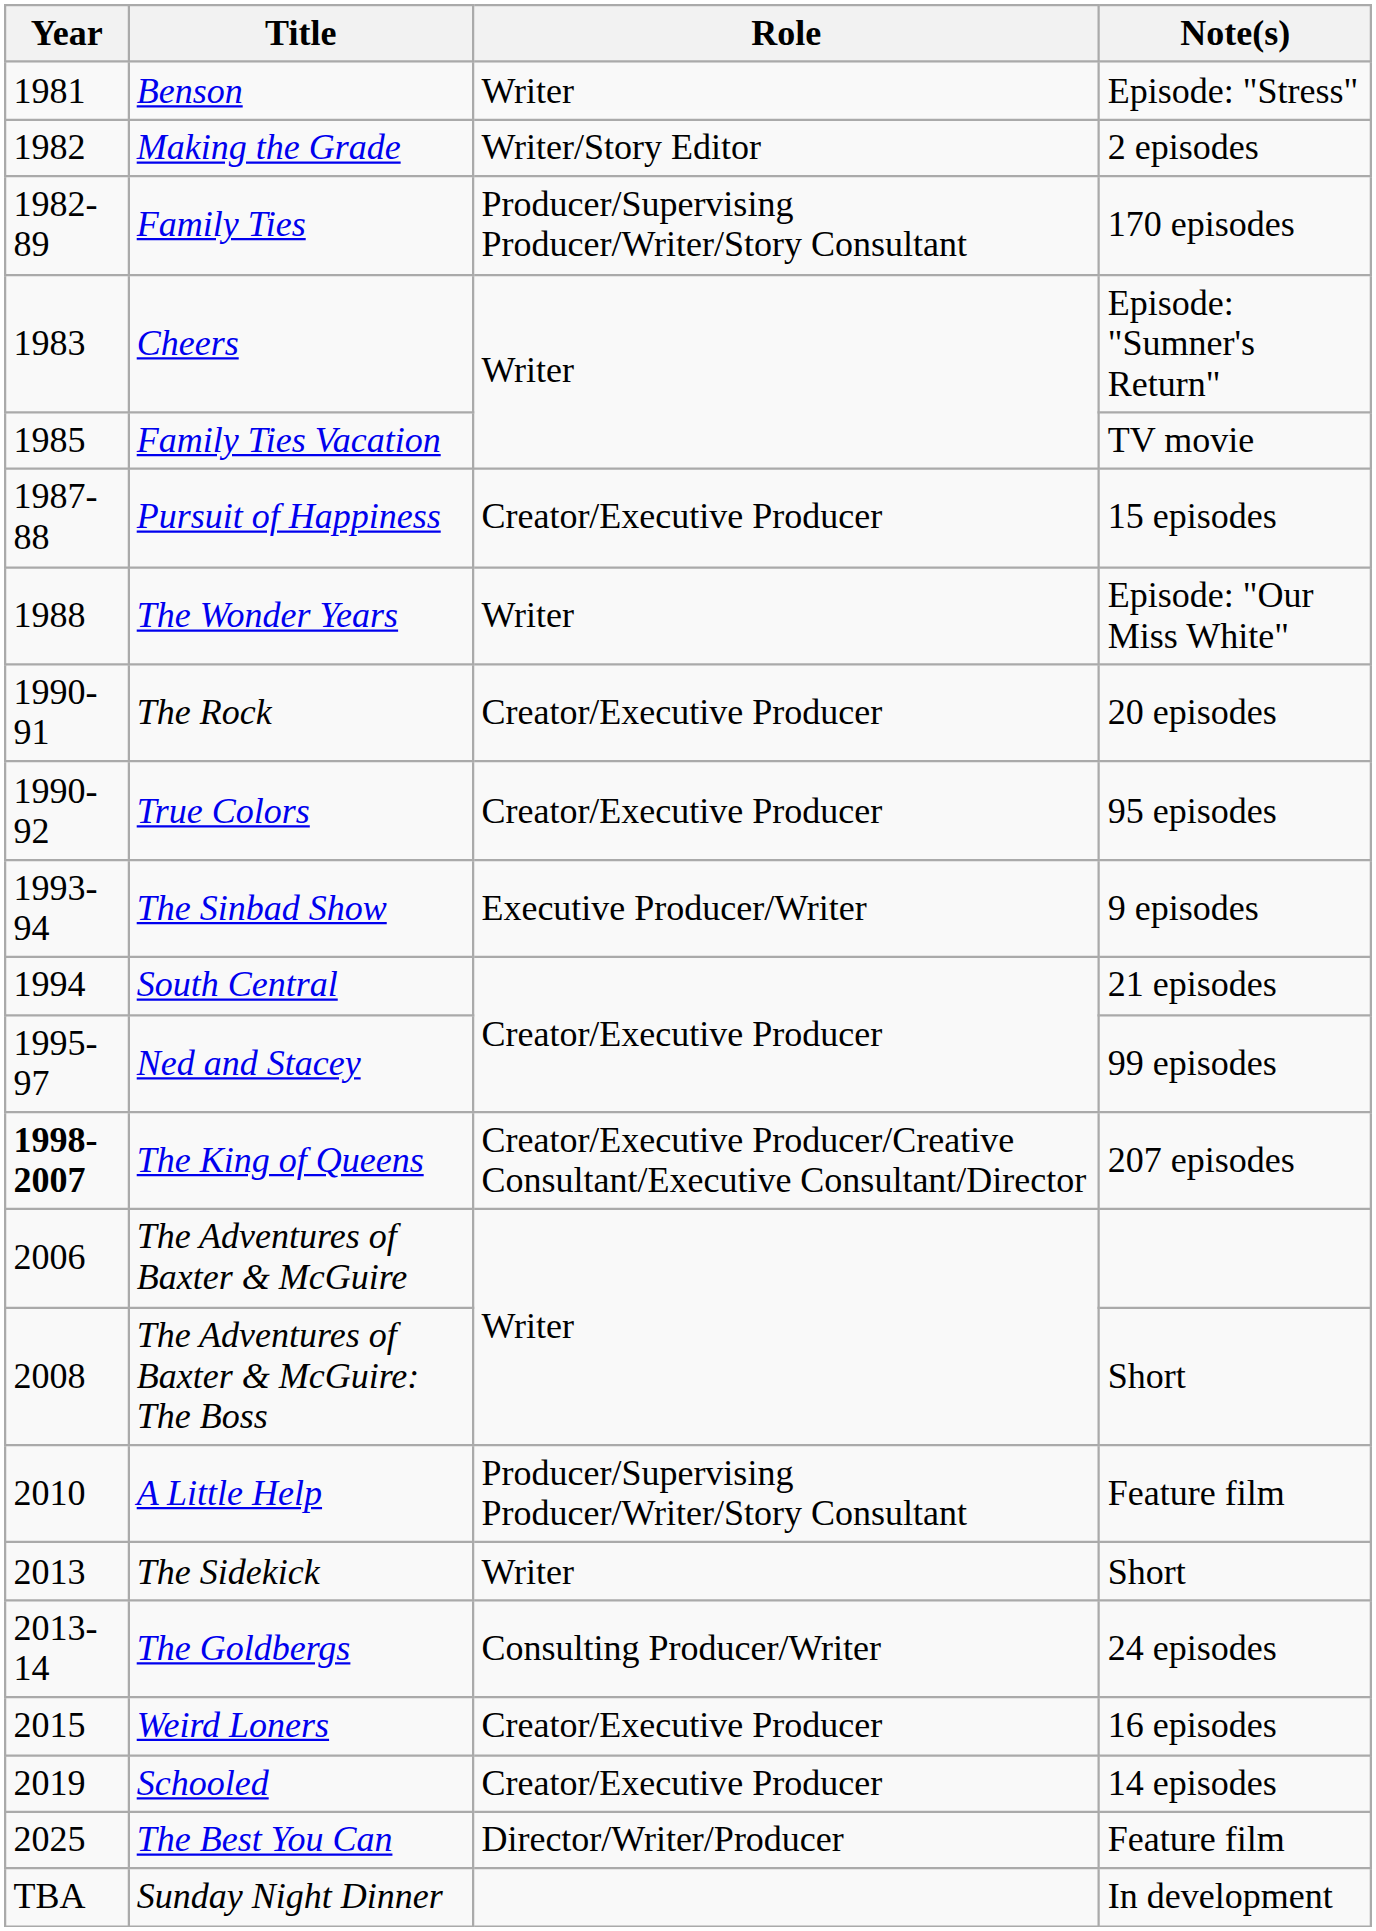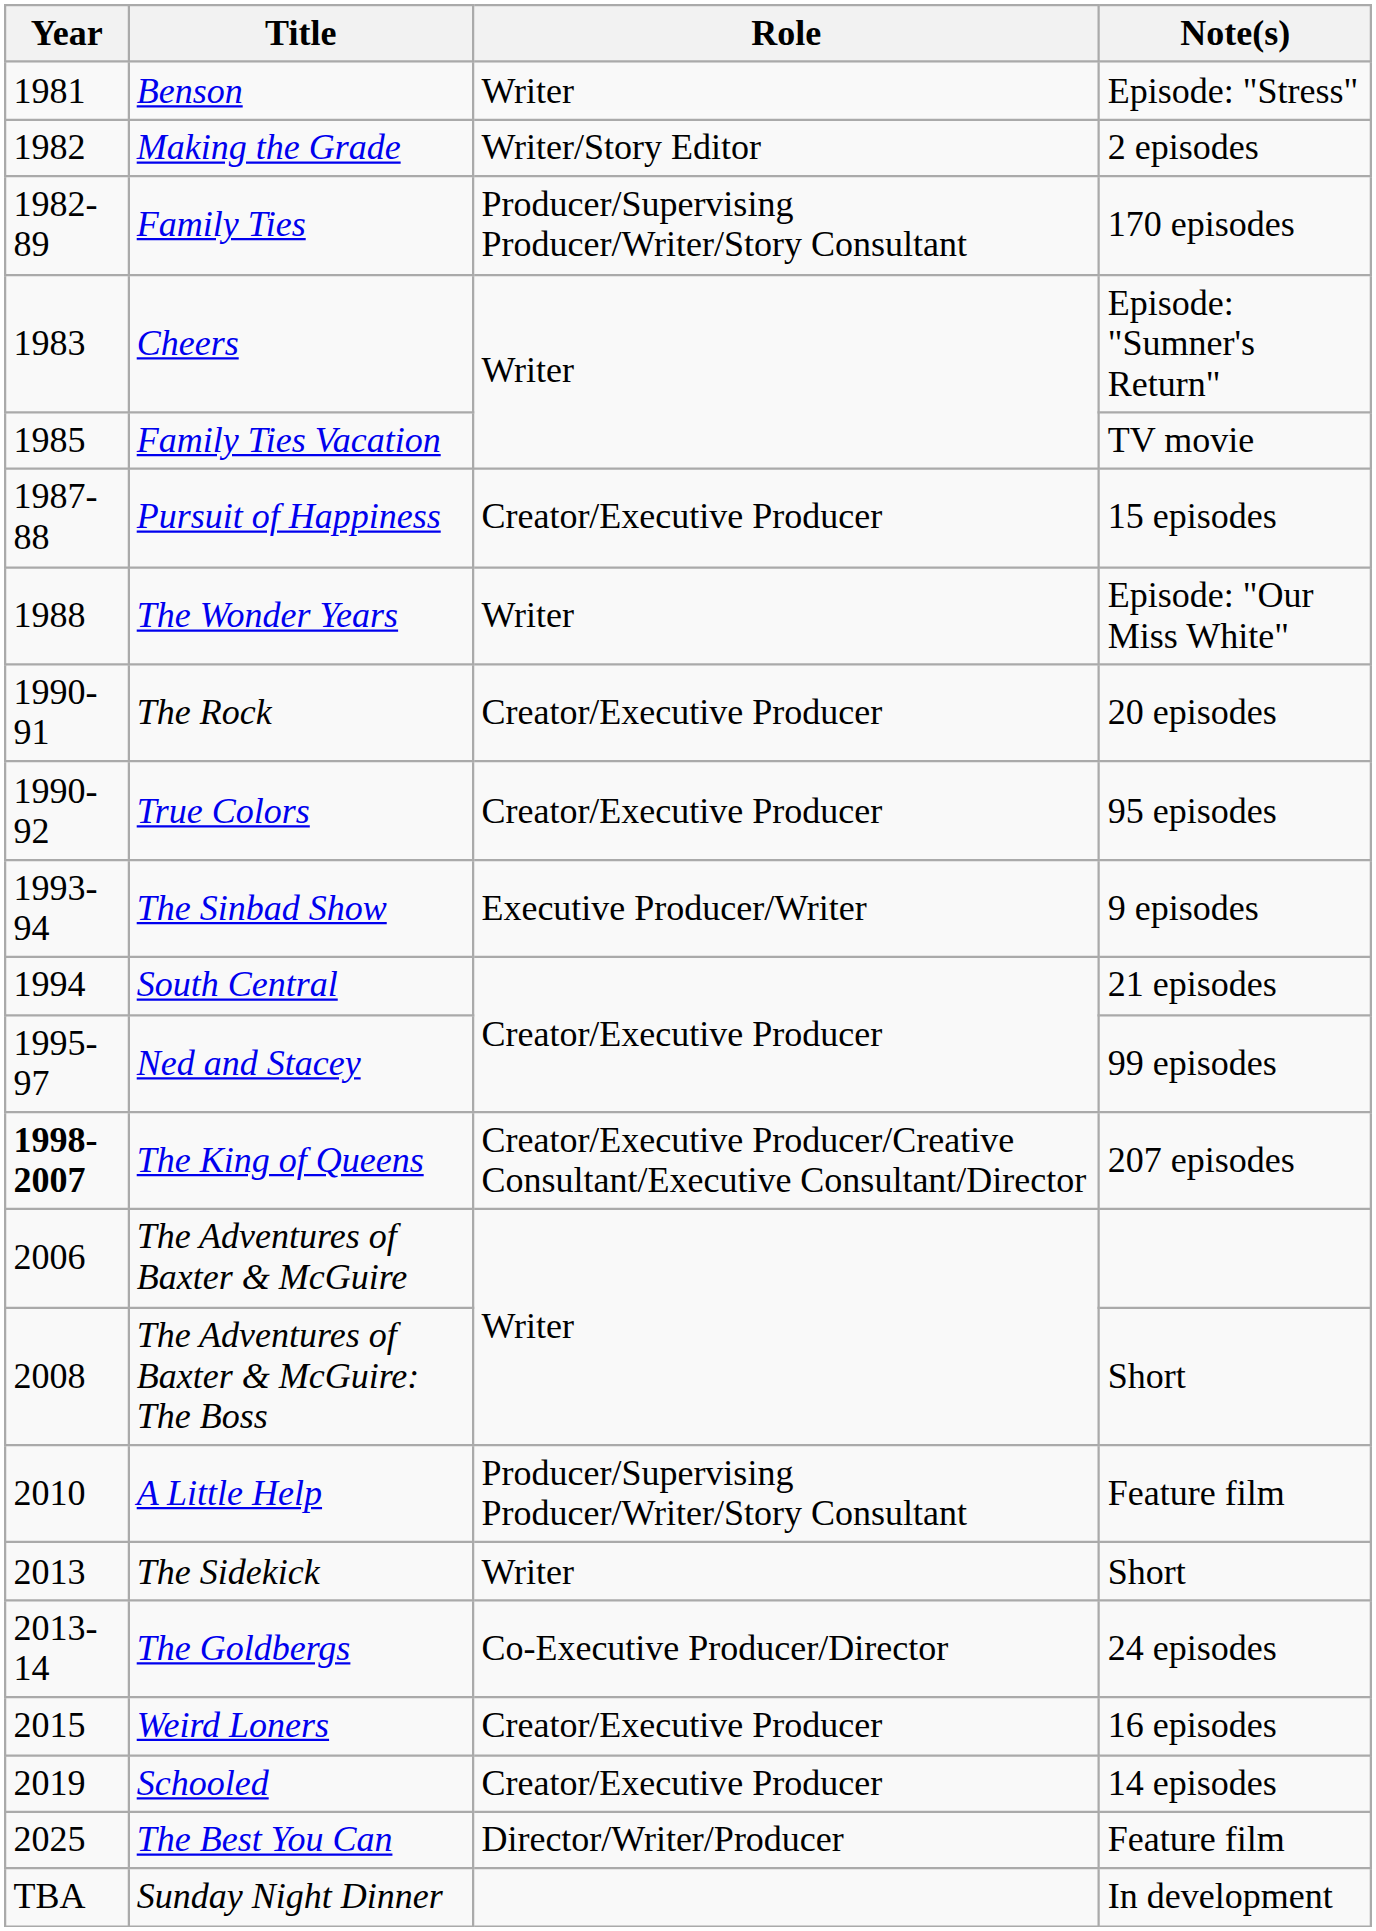The Goldbergs | Role: Consulting Producer/Writer -> Co-Executive Producer/Director
